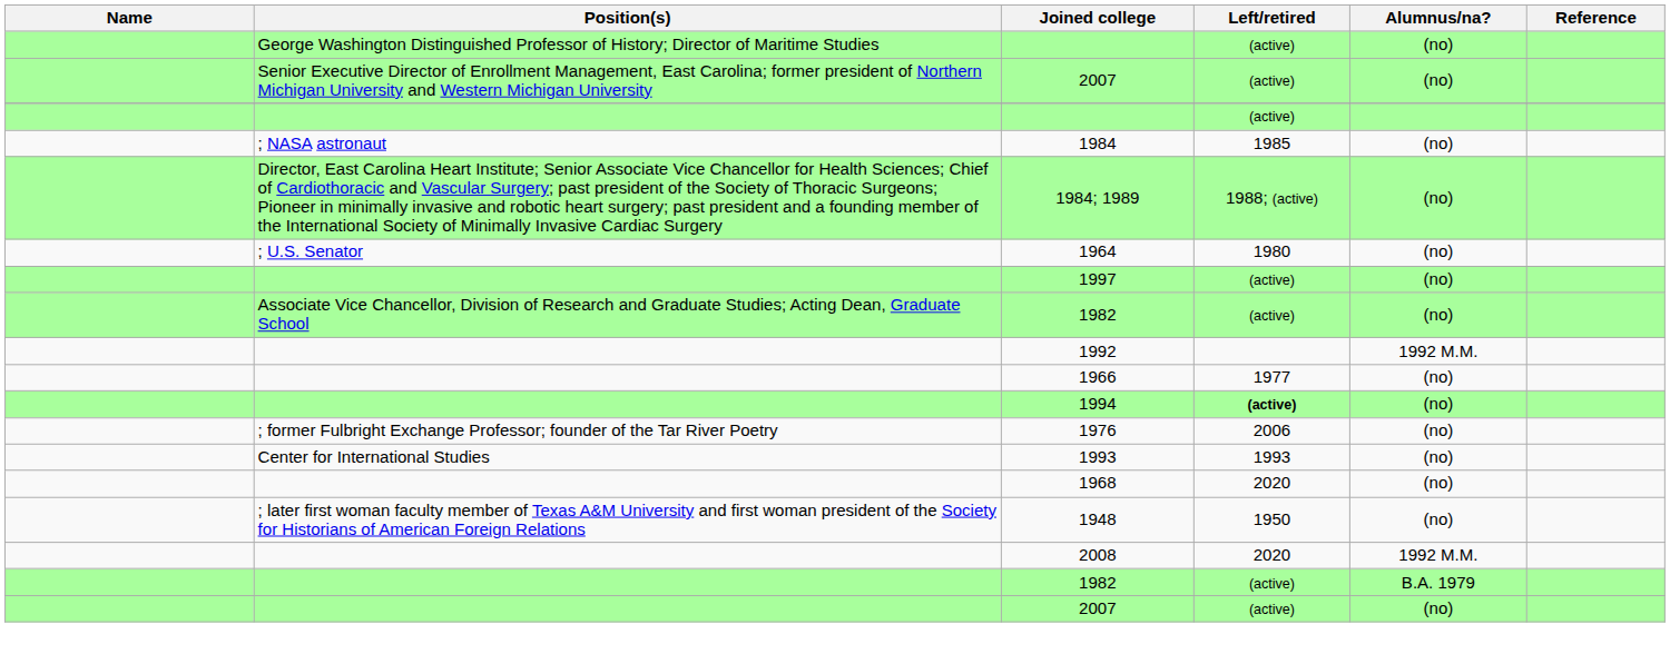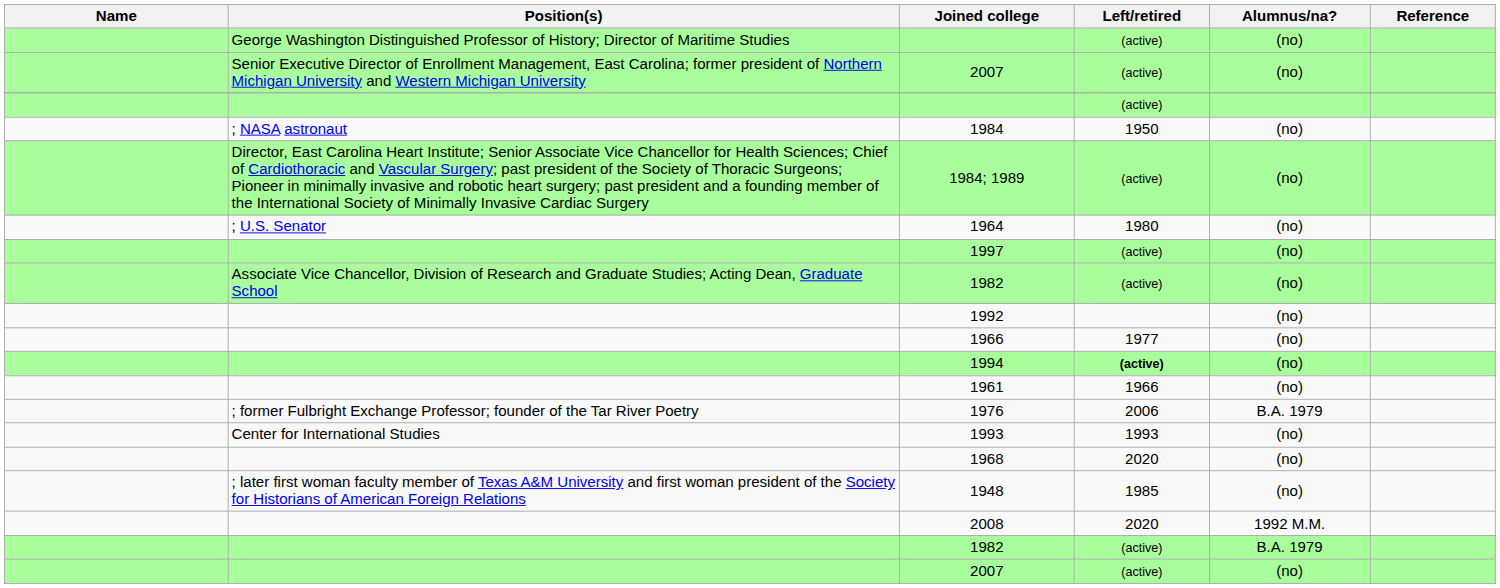1984 | Left/retired: 1985 -> 1950
1984; 1989 | Left/retired: 1988; (active) -> (active)
1992 | Alumnus/na?: 1992 M.M. -> (no)
+ row: 1961 | 1966 | (no)
1976 | Alumnus/na?: (no) -> B.A. 1979
1948 | Left/retired: 1950 -> 1985
